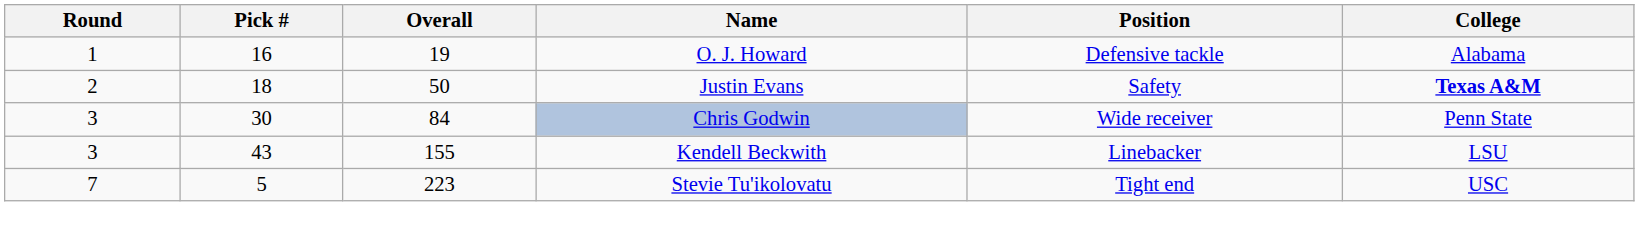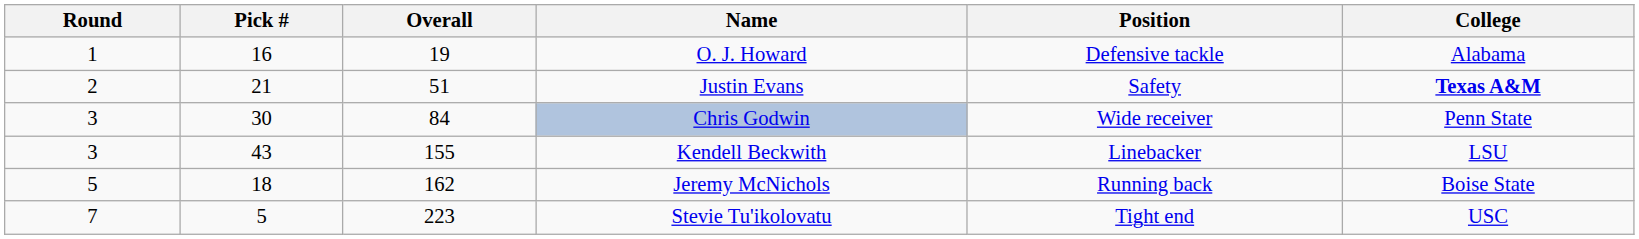Justin Evans | Pick #: 18 -> 21
Justin Evans | Overall: 50 -> 51
+ row: 5 | 18 | 162 | Jeremy McNichols | Running back | Boise State
